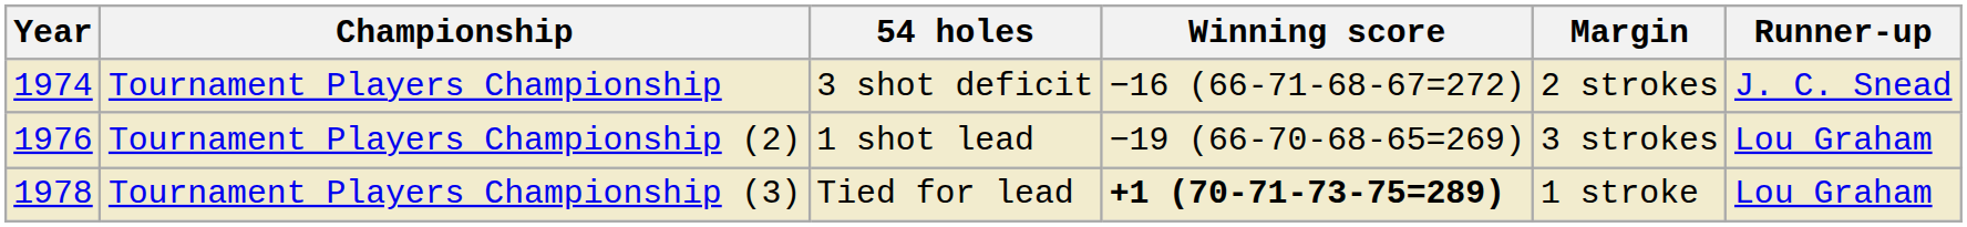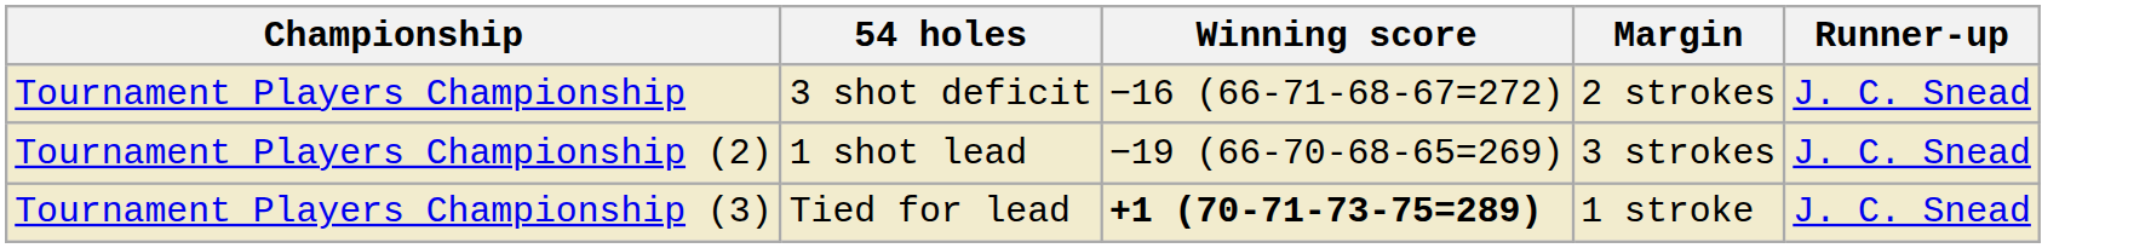- column: Year | 1974 | 1976 | 1978
Tournament Players Championship (2) | Runner-up: Lou Graham -> J. C. Snead
Tournament Players Championship (3) | Runner-up: Lou Graham -> J. C. Snead
